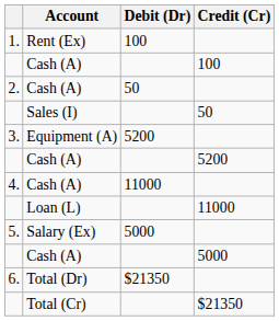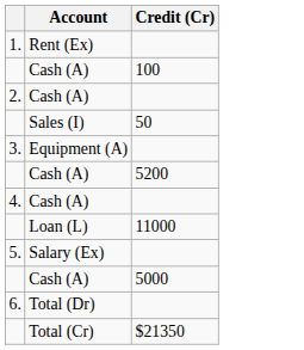- column: Debit (Dr) | 100 | 50 | 5200 | 11000 | 5000 | $21350
